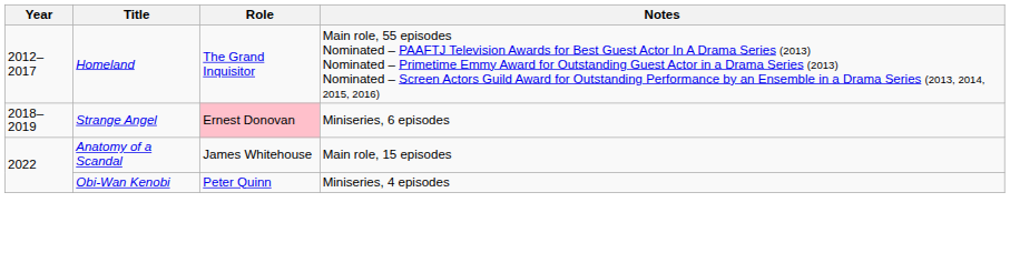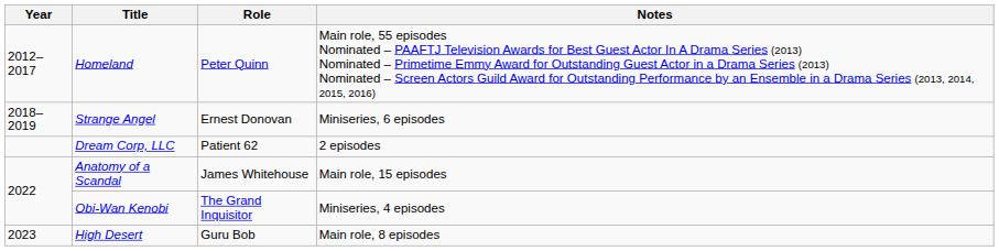Homeland | Role: The Grand Inquisitor -> Peter Quinn
Strange Angel | Role: pink background -> no background
+ row: Dream Corp, LLC | Patient 62 | 2 episodes
Obi-Wan Kenobi | Role: Peter Quinn -> The Grand Inquisitor
+ row: 2023 | High Desert | Guru Bob | Main role, 8 episodes
